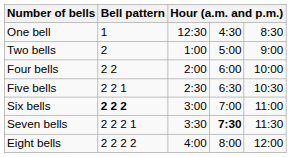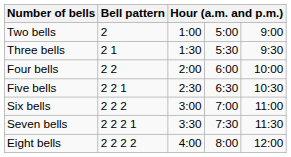- row: One bell | 1 | 12:30 | 4:30 | 8:30
+ row: Three bells | 2 1 | 1:30 | 5:30 | 9:30
Six bells | Bell pattern: bold -> normal
Seven bells | column 4: bold -> normal
